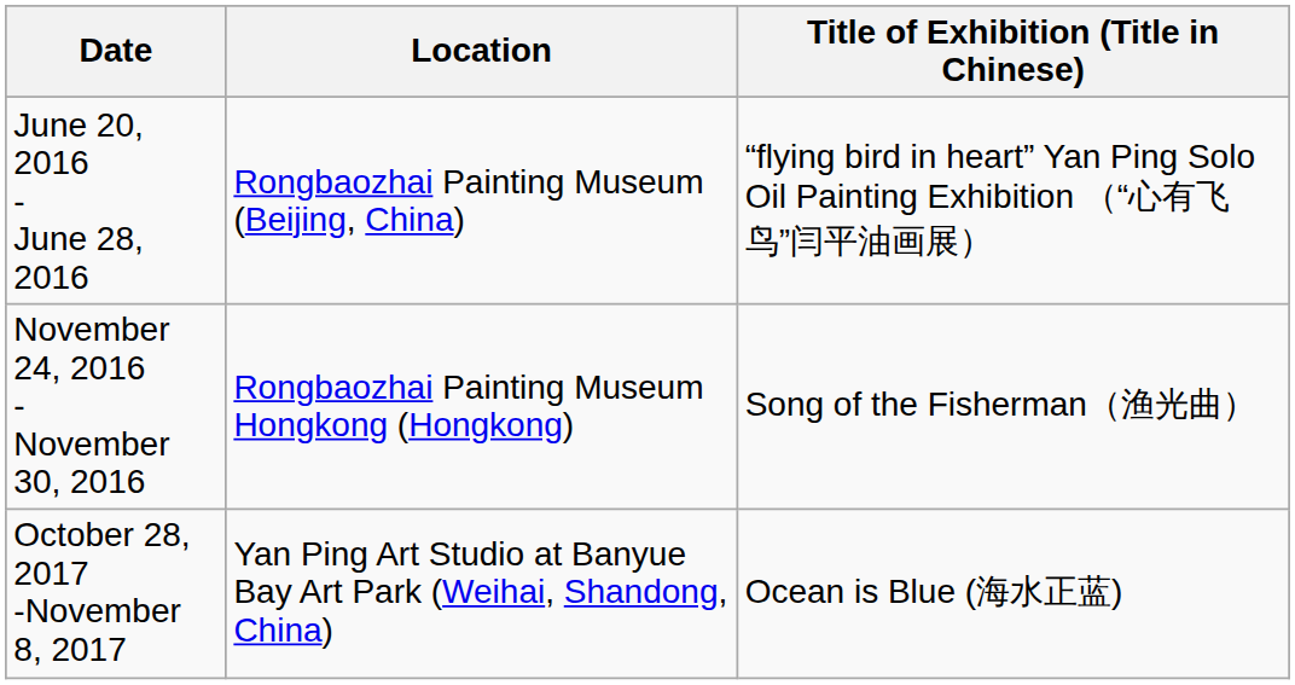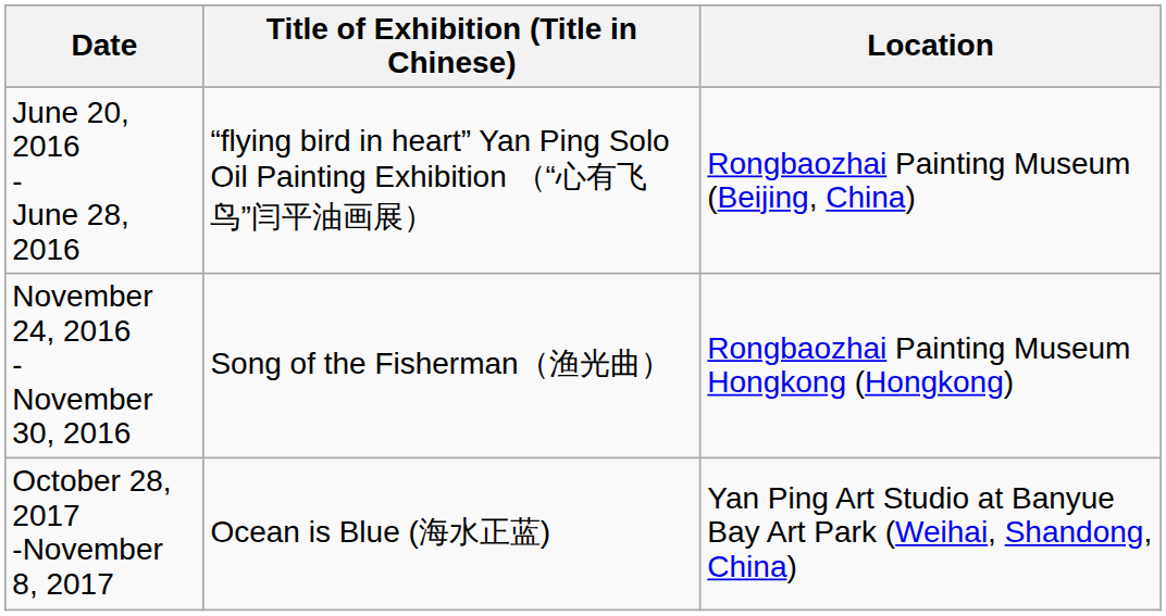columns swapped: Location <-> Title of Exhibition (Title in Chinese)
